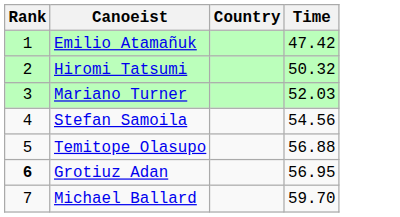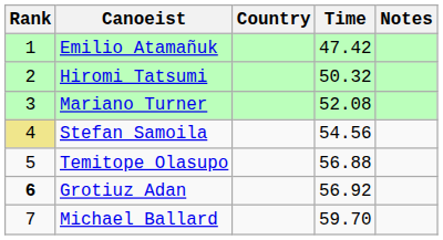+ column: Notes
Mariano Turner | Time: 52.03 -> 52.08
Stefan Samoila | Rank: no background -> khaki background
Grotiuz Adan | Time: 56.95 -> 56.92
